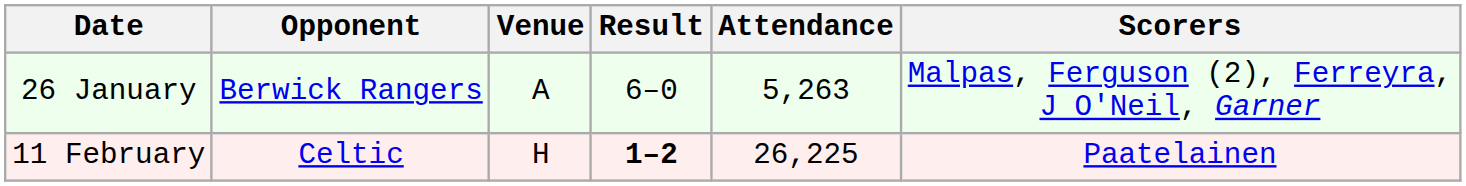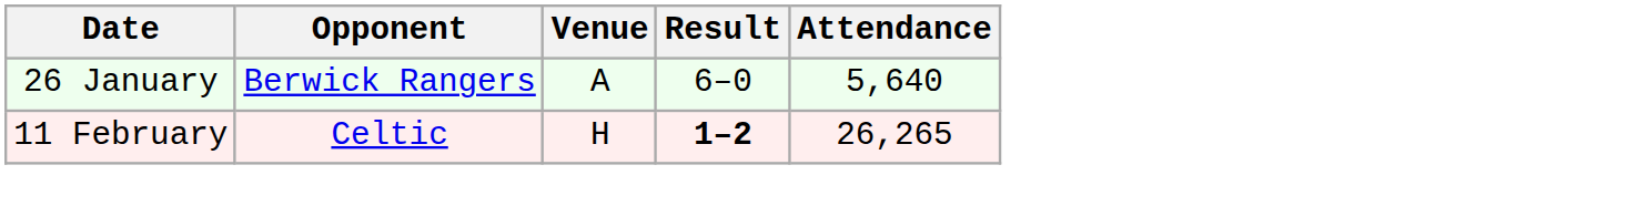- column: Scorers | Malpas, Ferguson (2), Ferreyra, J O'Neil, Garner | Paatelainen
26 January | Attendance: 5,263 -> 5,640
11 February | Attendance: 26,225 -> 26,265
